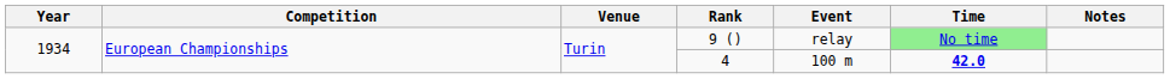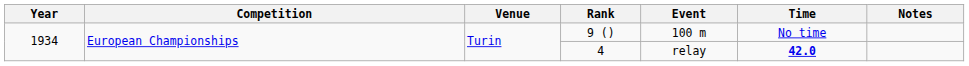9 () | Event: relay -> 100 m
9 () | Time: lightgreen background -> no background
4 | Event: 100 m -> relay
